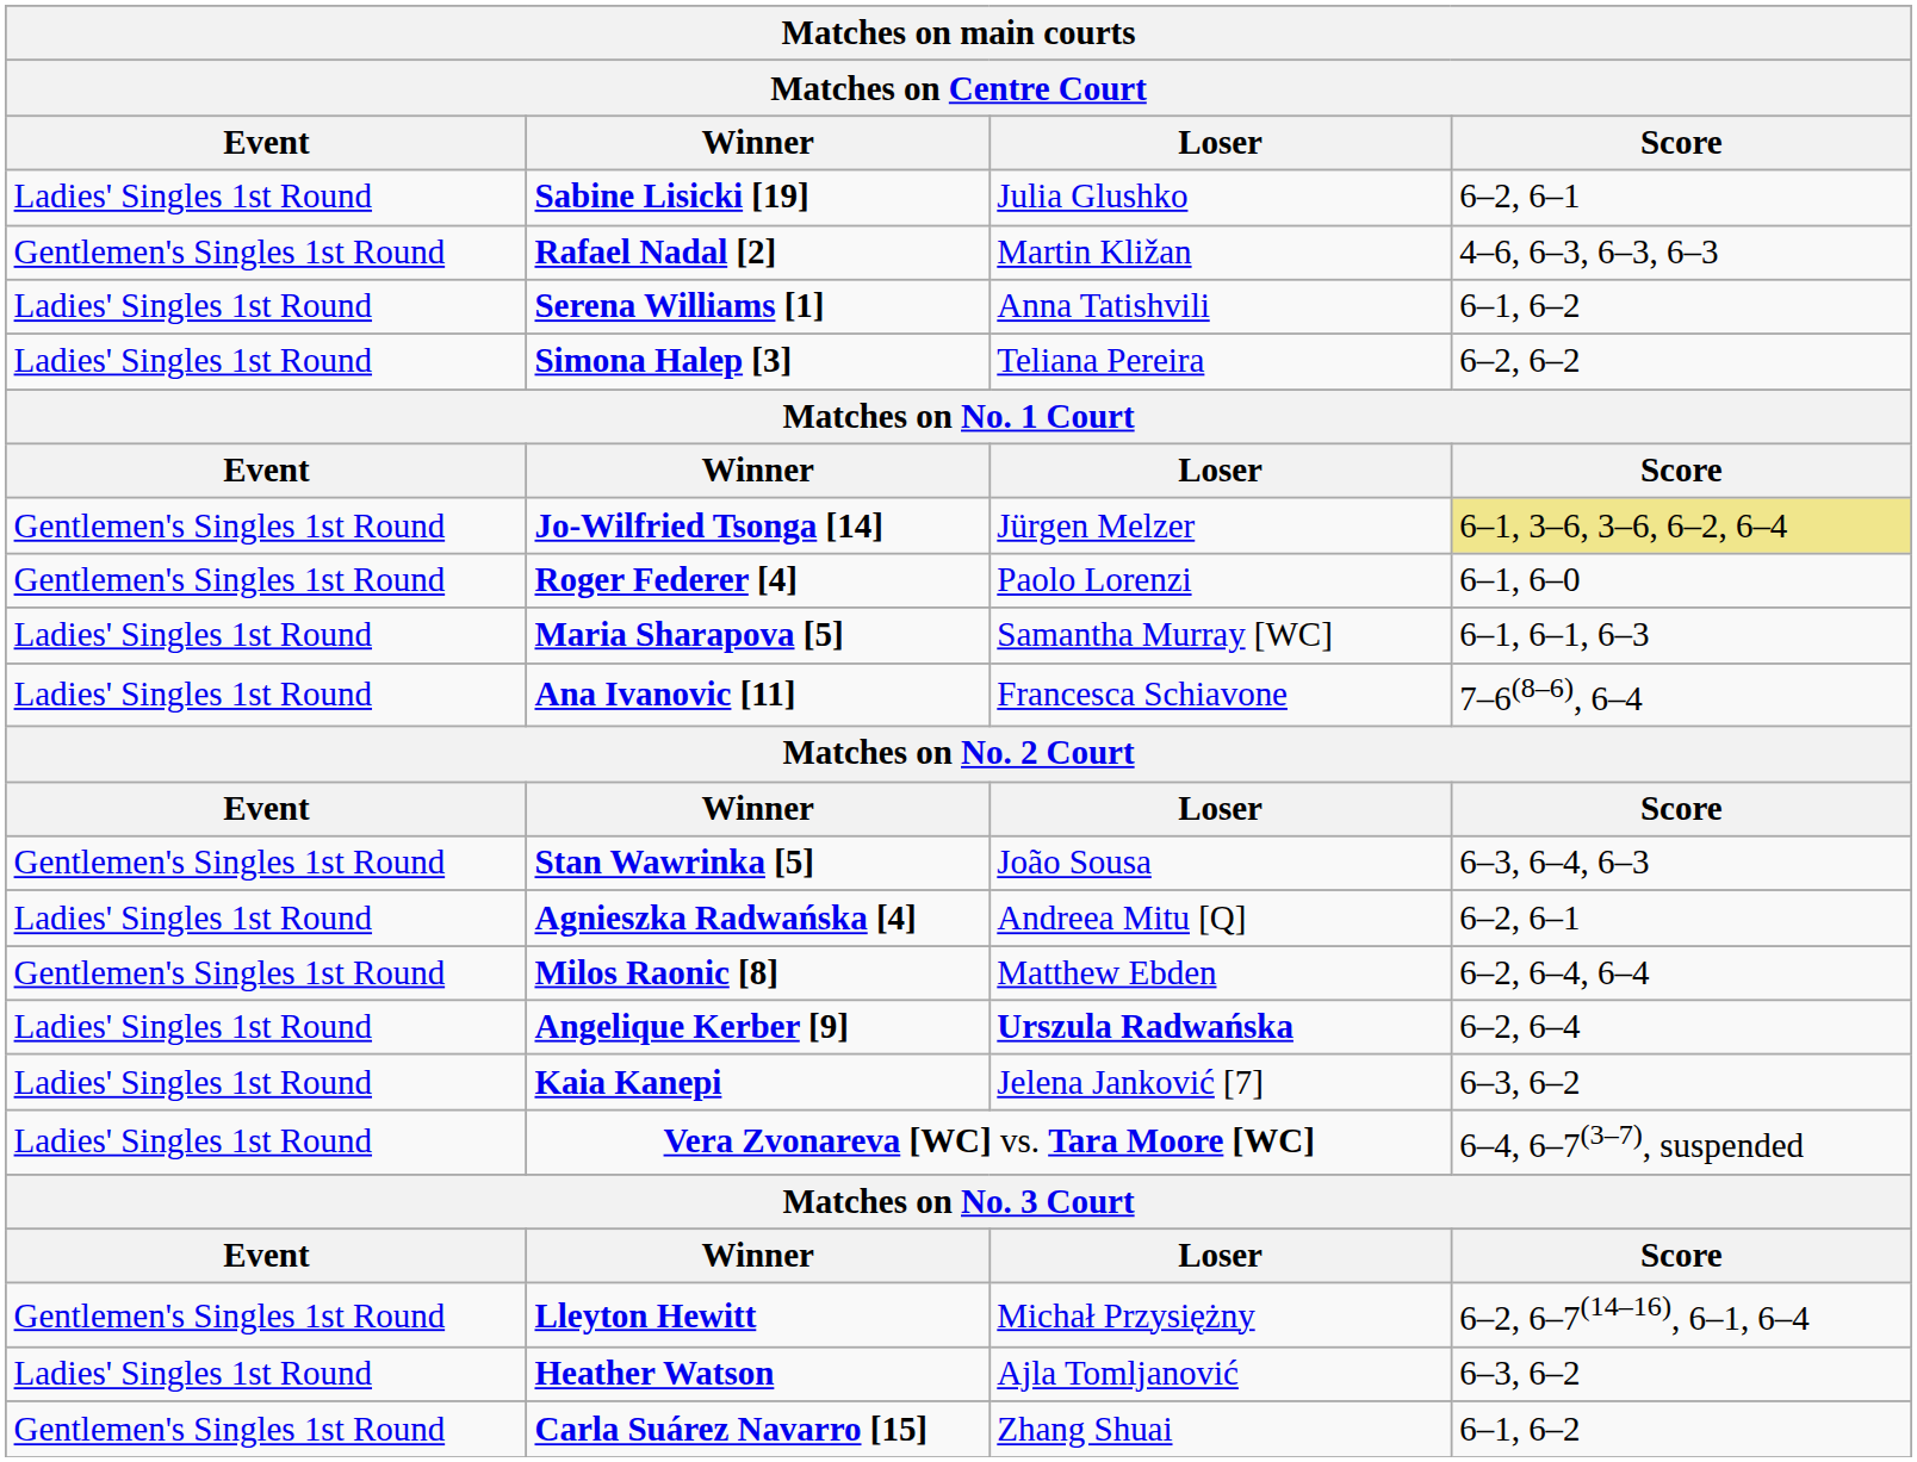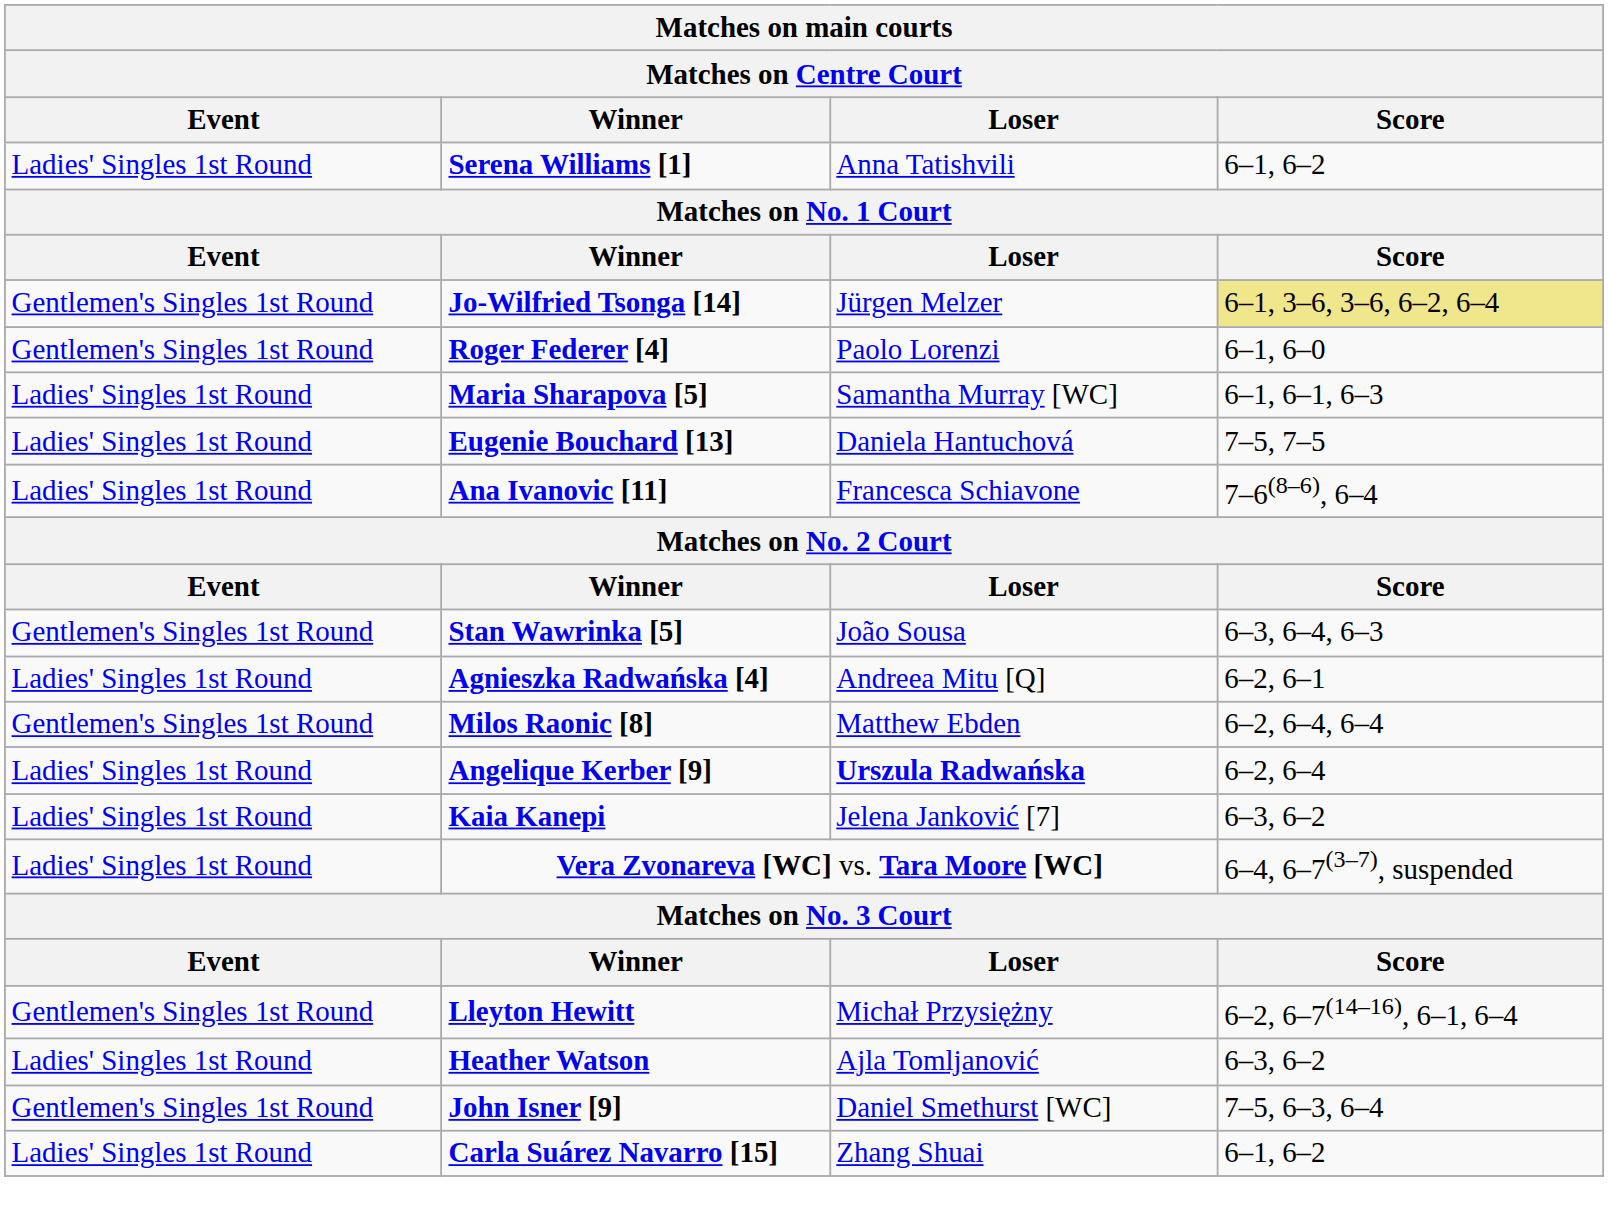- row: Ladies' Singles 1st Round | Sabine Lisicki [19] | Julia Glushko | 6–2, 6–1
- row: Gentlemen's Singles 1st Round | Rafael Nadal [2] | Martin Kližan | 4–6, 6–3, 6–3, 6–3
- row: Ladies' Singles 1st Round | Simona Halep [3] | Teliana Pereira | 6–2, 6–2
+ row: Ladies' Singles 1st Round | Eugenie Bouchard [13] | Daniela Hantuchová | 7–5, 7–5
+ row: Gentlemen's Singles 1st Round | John Isner [9] | Daniel Smethurst [WC] | 7–5, 6–3, 6–4
Carla Suárez Navarro [15] | Event: Gentlemen's Singles 1st Round -> Ladies' Singles 1st Round
